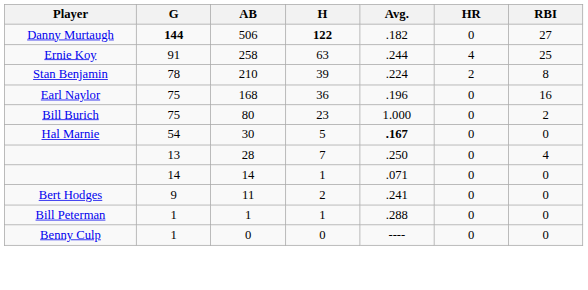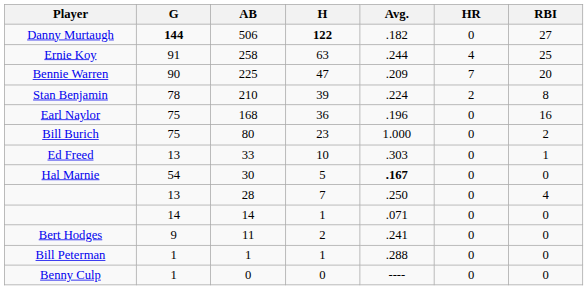+ row: Bennie Warren | 90 | 225 | 47 | .209 | 7 | 20
+ row: Ed Freed | 13 | 33 | 10 | .303 | 0 | 1
